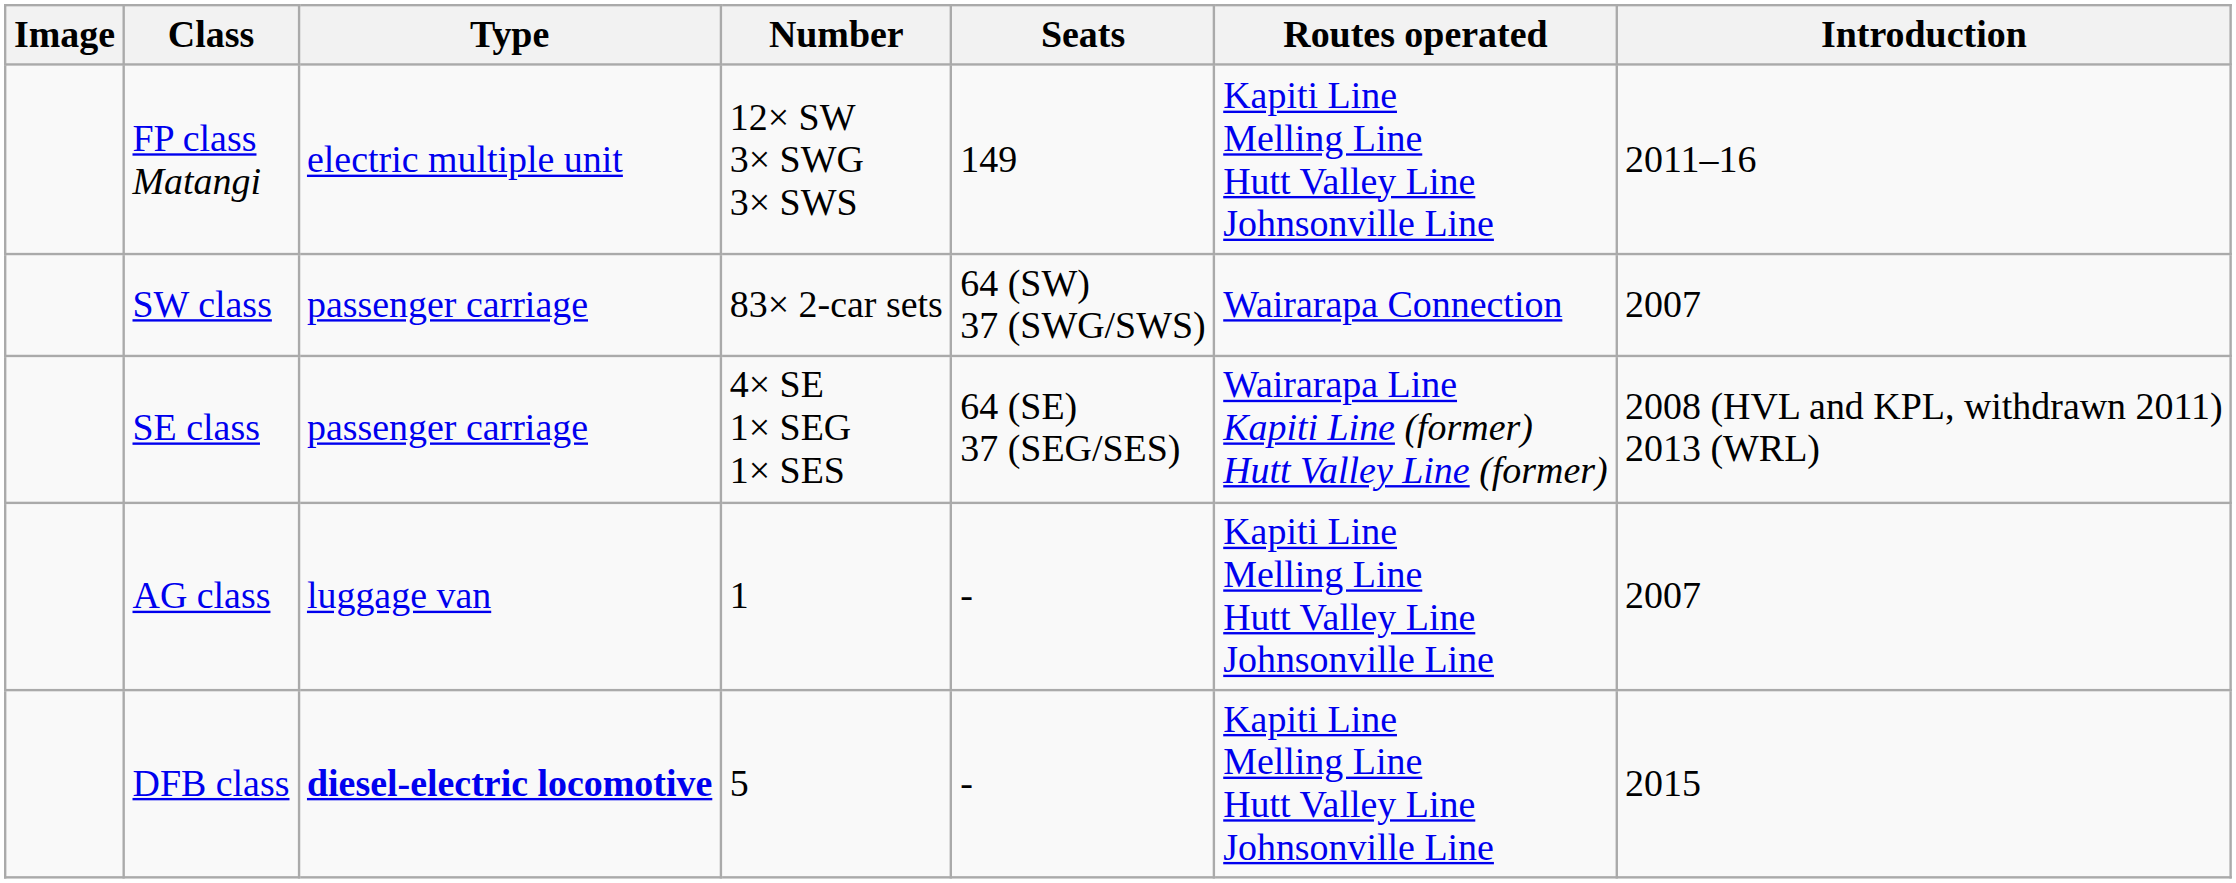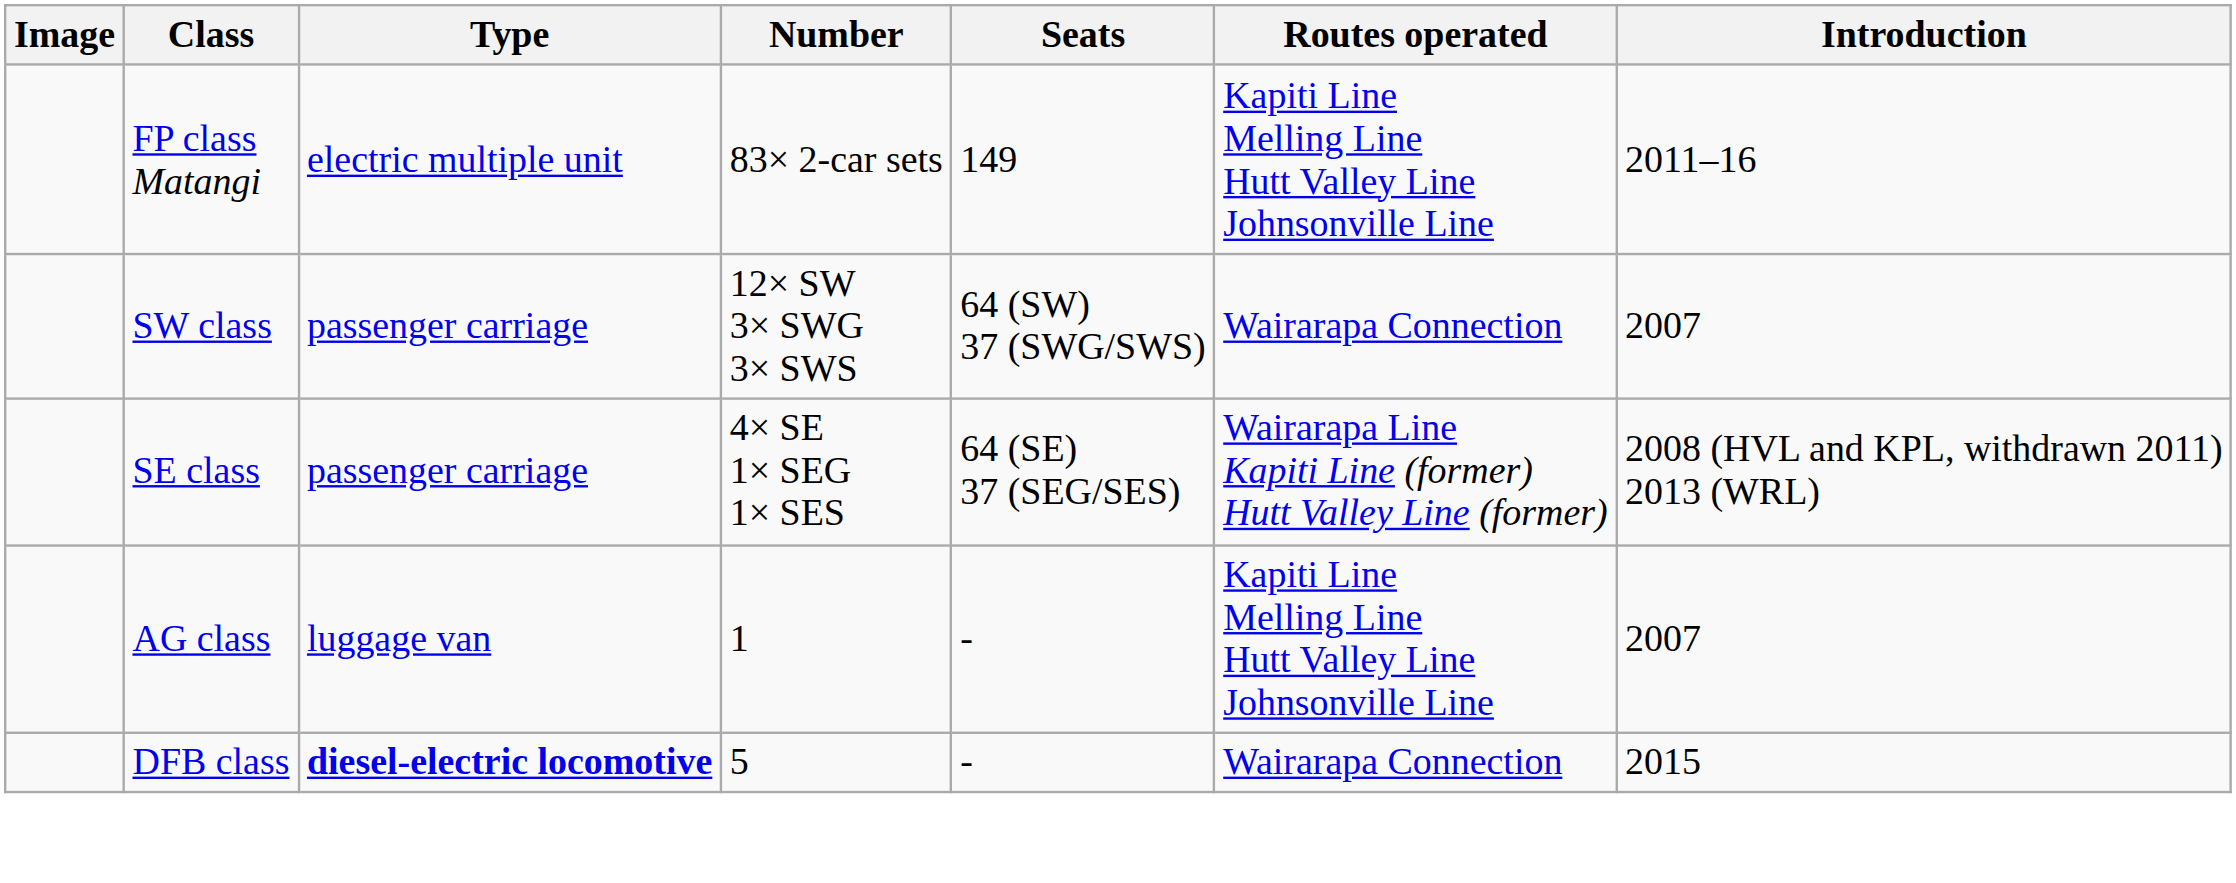FP class Matangi | Number: 12× SW 3× SWG 3× SWS -> 83× 2-car sets
SW class | Number: 83× 2-car sets -> 12× SW 3× SWG 3× SWS
DFB class | Routes operated: Kapiti Line Melling Line Hutt Valley Line Johnsonville Line -> Wairarapa Connection
